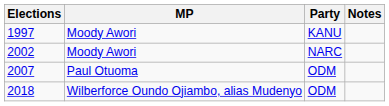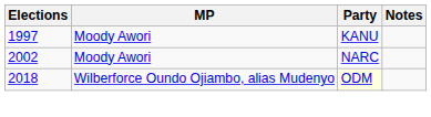- row: 2007 | Paul Otuoma | ODM
2018 | Party: no background -> lightyellow background
